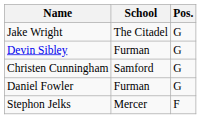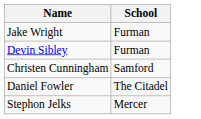- column: Pos. | G | G | G | G | F
Jake Wright | School: The Citadel -> Furman
Daniel Fowler | School: Furman -> The Citadel
